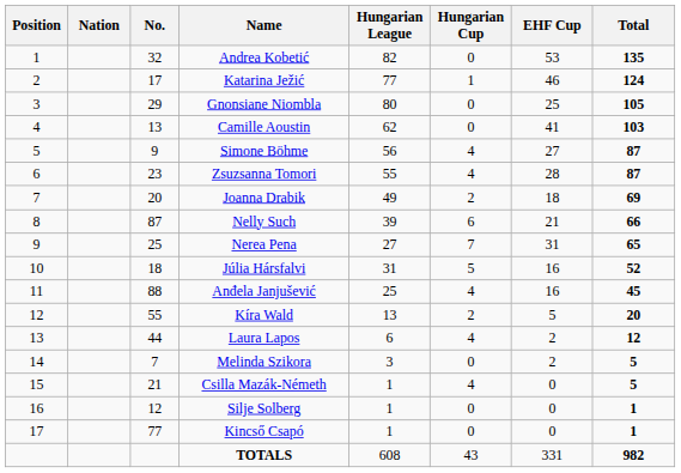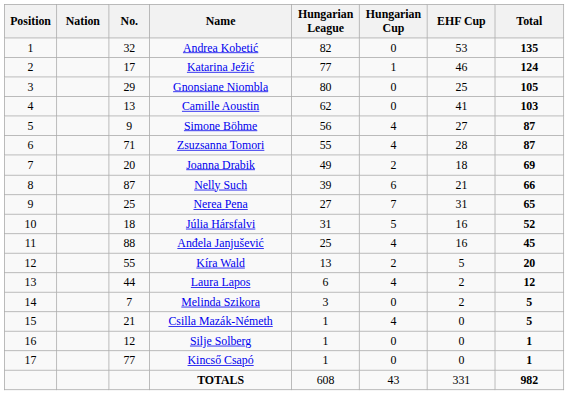Zsuzsanna Tomori | No.: 23 -> 71
